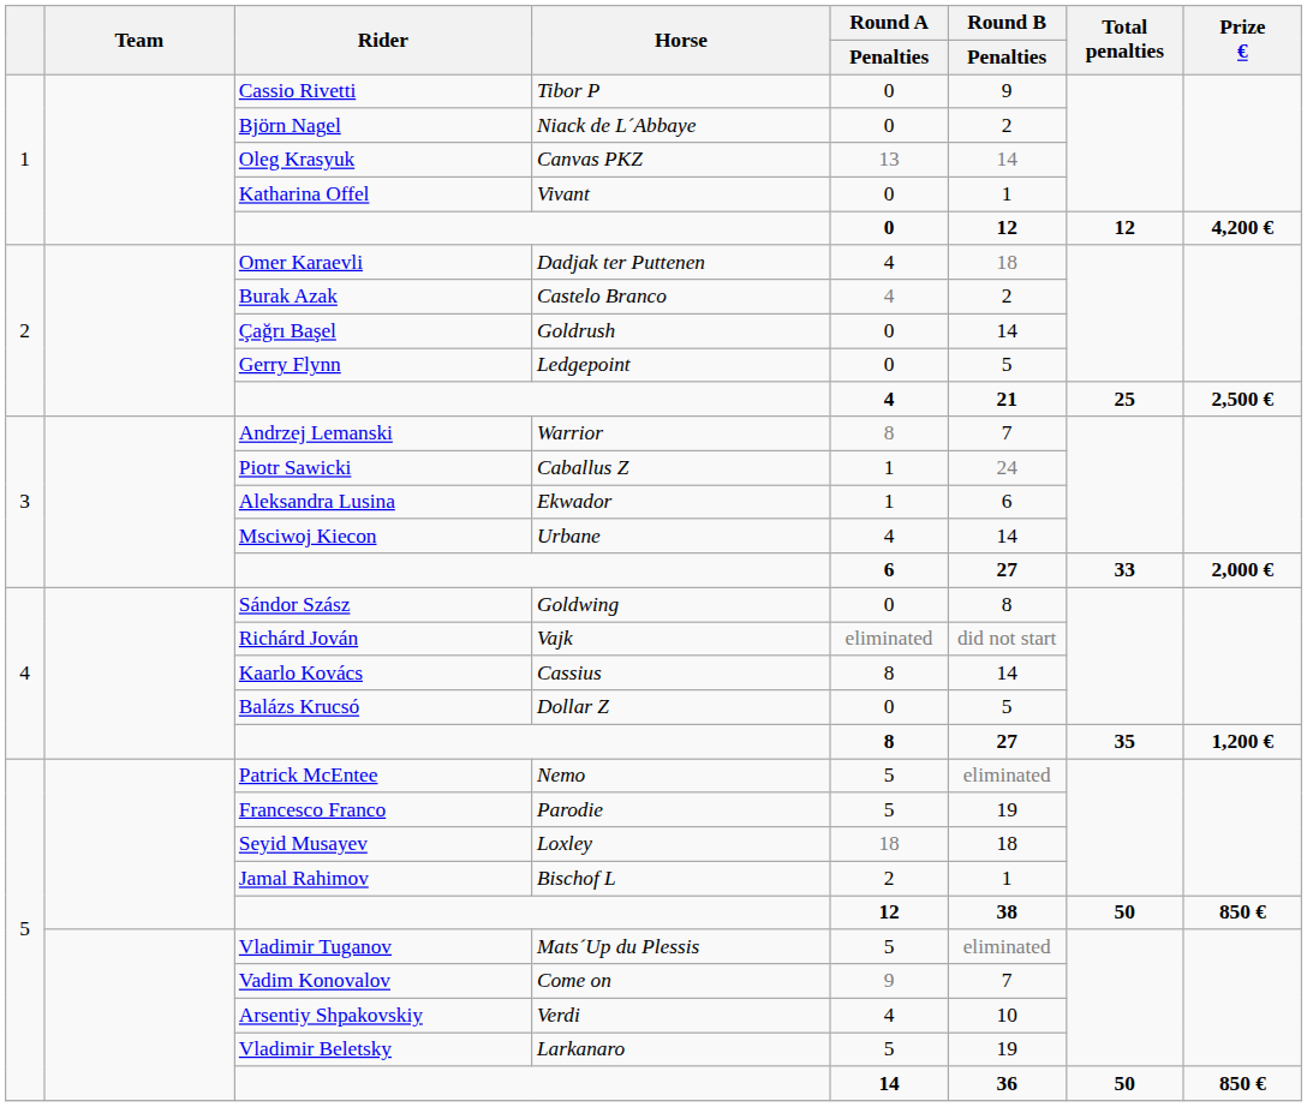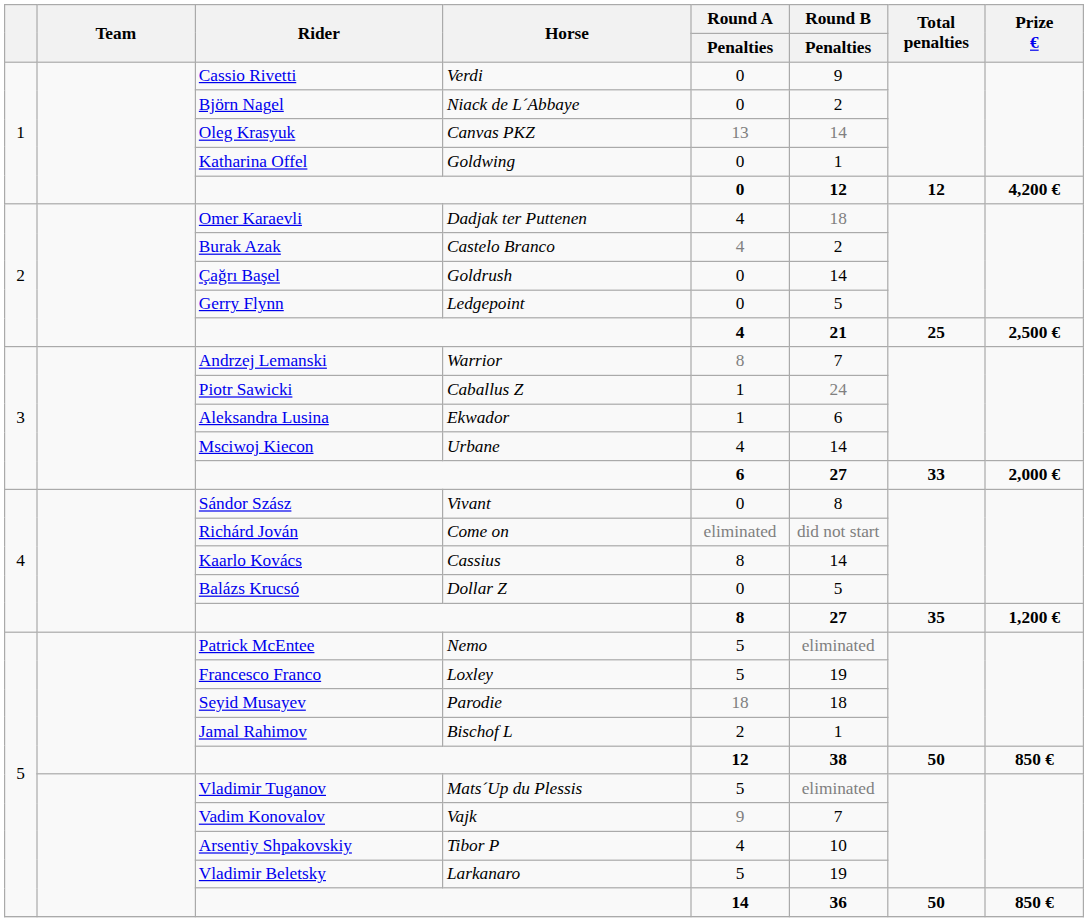Cassio Rivetti | Horse: Tibor P -> Verdi
Katharina Offel | Horse: Vivant -> Goldwing
Sándor Szász | Horse: Goldwing -> Vivant
Richárd Jován | Horse: Vajk -> Come on
Francesco Franco | Horse: Parodie -> Loxley
Seyid Musayev | Horse: Loxley -> Parodie
Vadim Konovalov | Horse: Come on -> Vajk
Arsentiy Shpakovskiy | Horse: Verdi -> Tibor P
